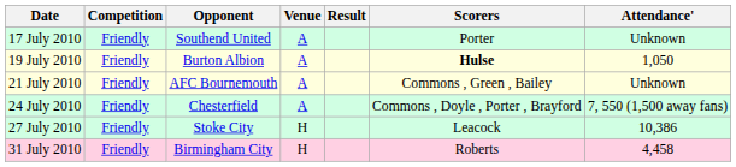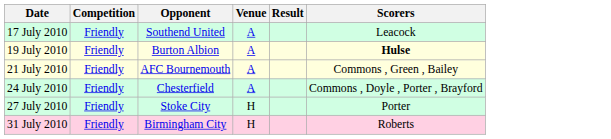- column: Attendance' | Unknown | 1,050 | Unknown | 7, 550 (1,500 away fans) | 10,386 | 4,458
17 July 2010 | Scorers: Porter -> Leacock
27 July 2010 | Scorers: Leacock -> Porter
